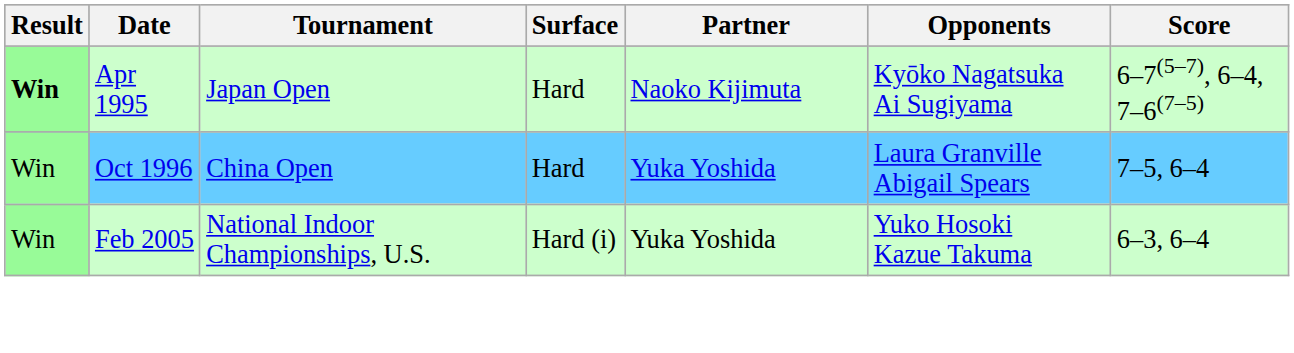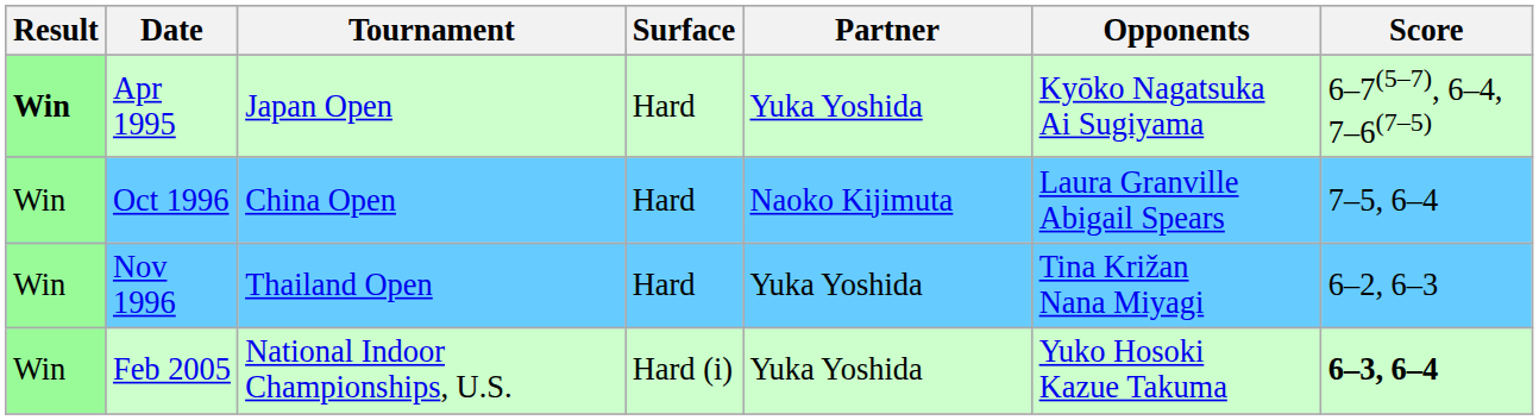Apr 1995 | Partner: Naoko Kijimuta -> Yuka Yoshida
Oct 1996 | Partner: Yuka Yoshida -> Naoko Kijimuta
+ row: Win | Nov 1996 | Thailand Open | Hard | Yuka Yoshida | Tina Križan Nana Miyagi | 6–2, 6–3
Feb 2005 | Score: normal -> bold
